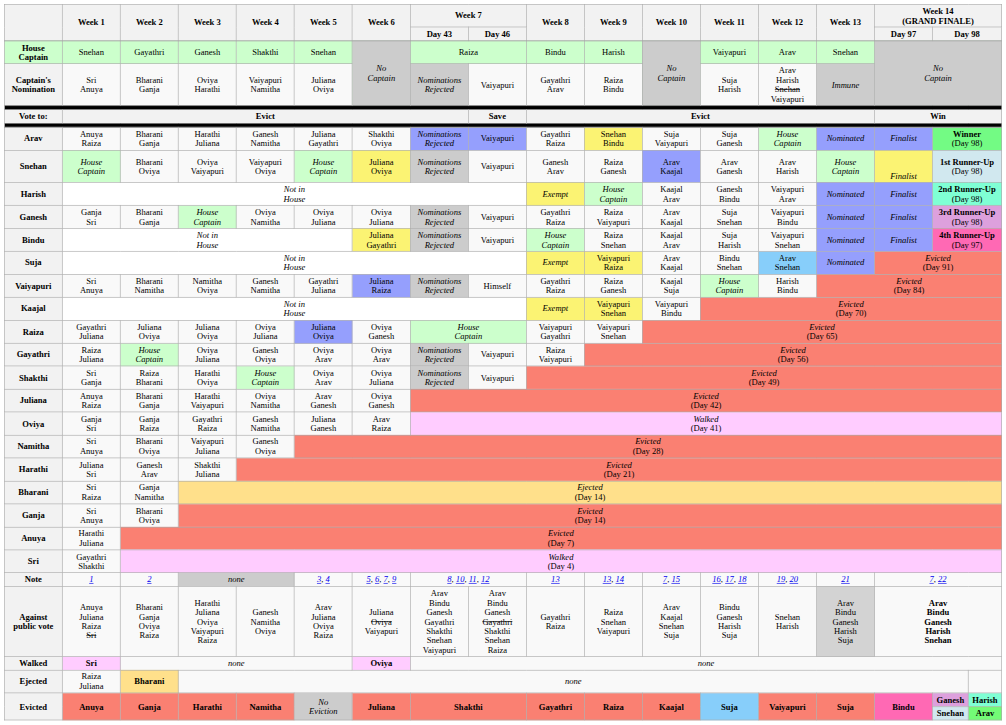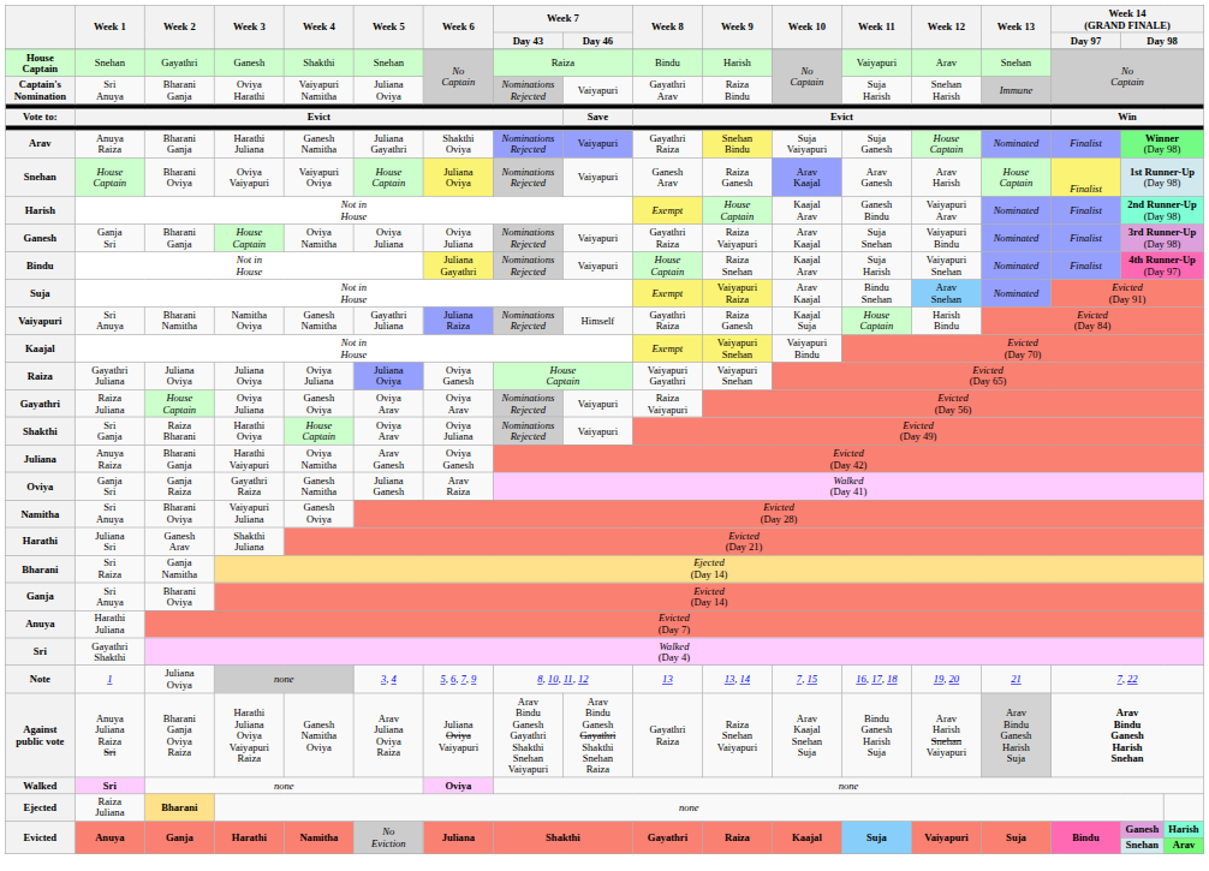Captain's Nomination | Week 12: Arav Harish Snehan Vaiyapuri -> Snehan Harish
Note | Week 2: 2 -> Juliana Oviya
Against public vote | Week 12: Snehan Harish -> Arav Harish Snehan Vaiyapuri
